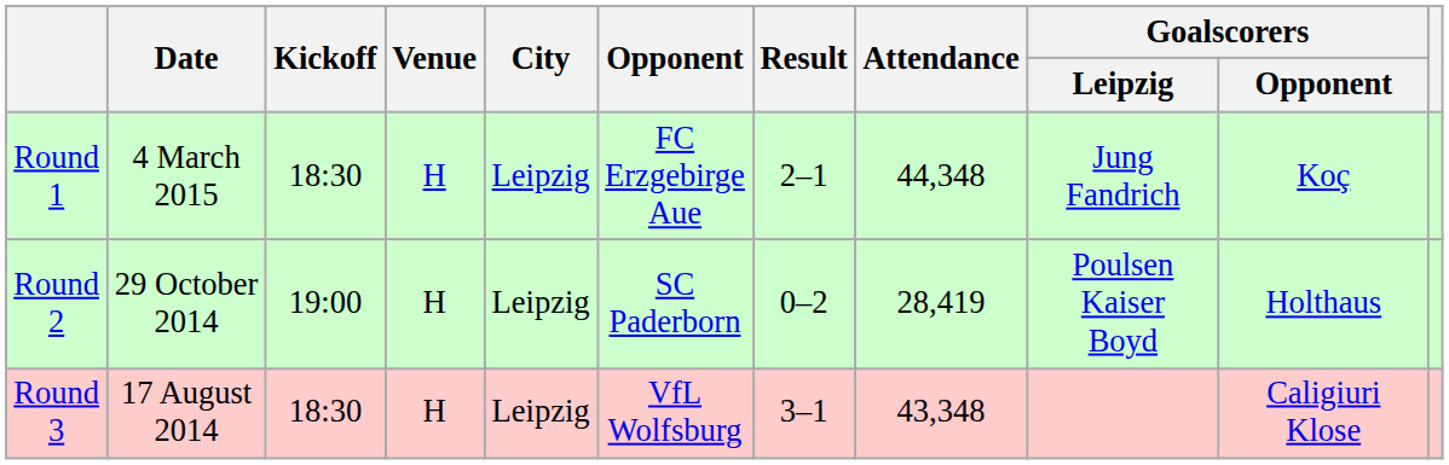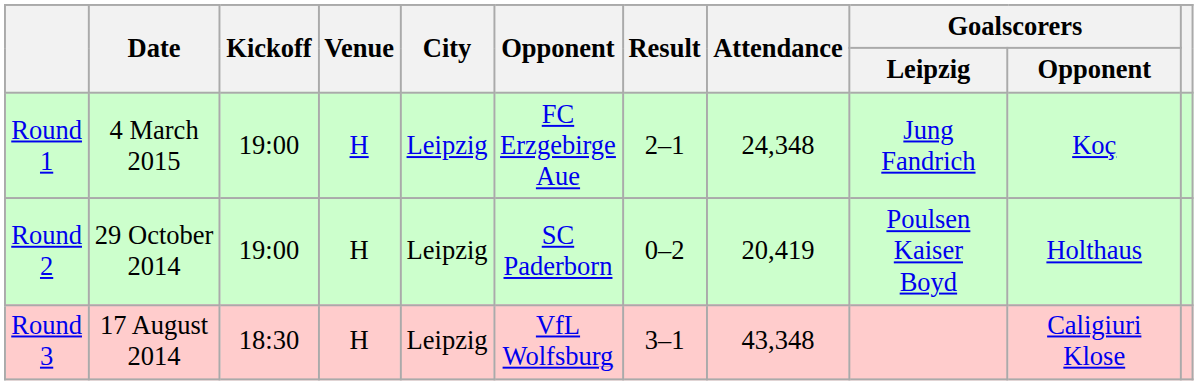Round 1 | Kickoff: 18:30 -> 19:00
Round 1 | Attendance: 44,348 -> 24,348
Round 2 | Attendance: 28,419 -> 20,419
